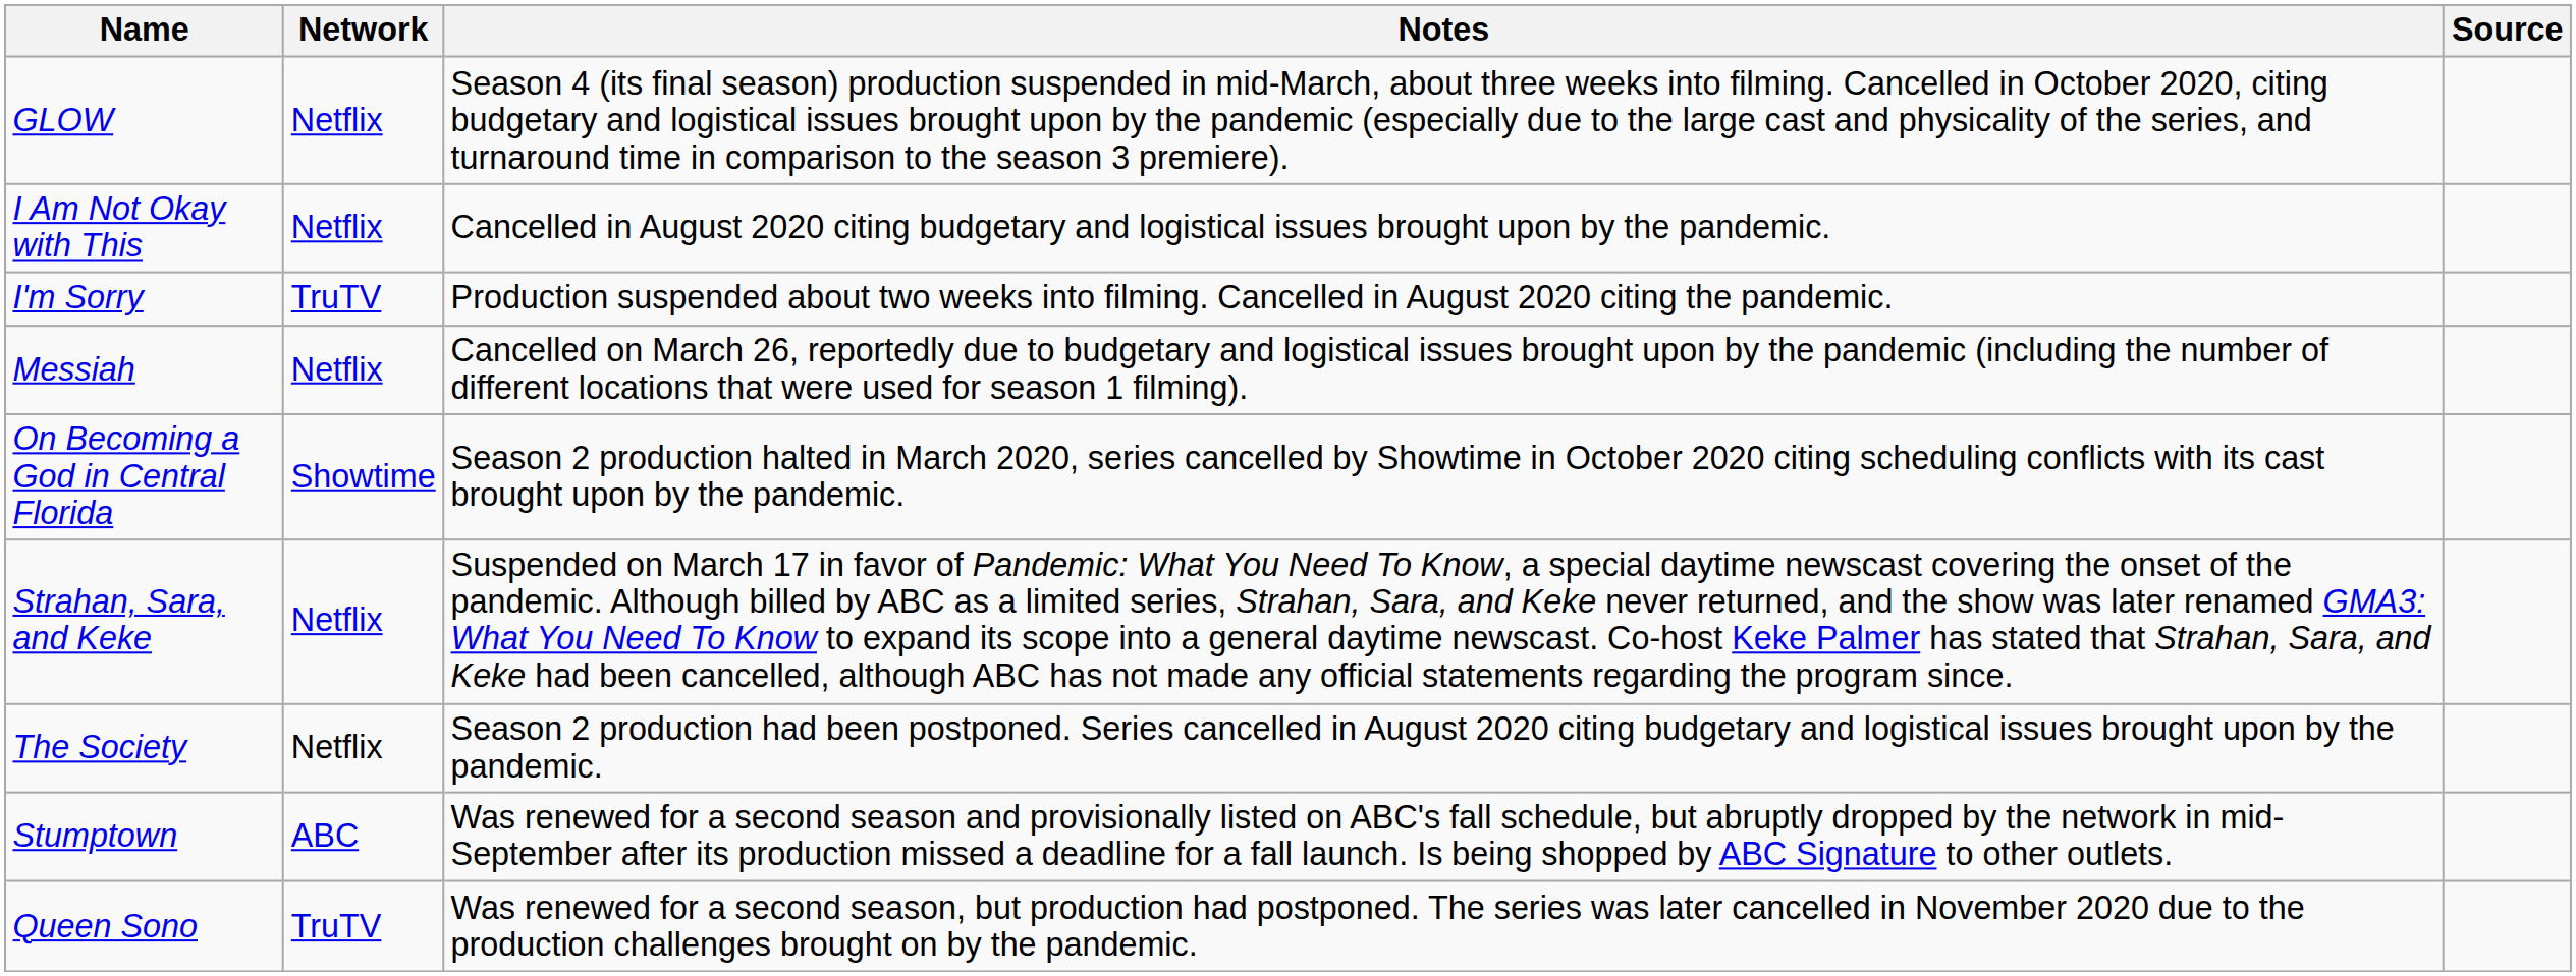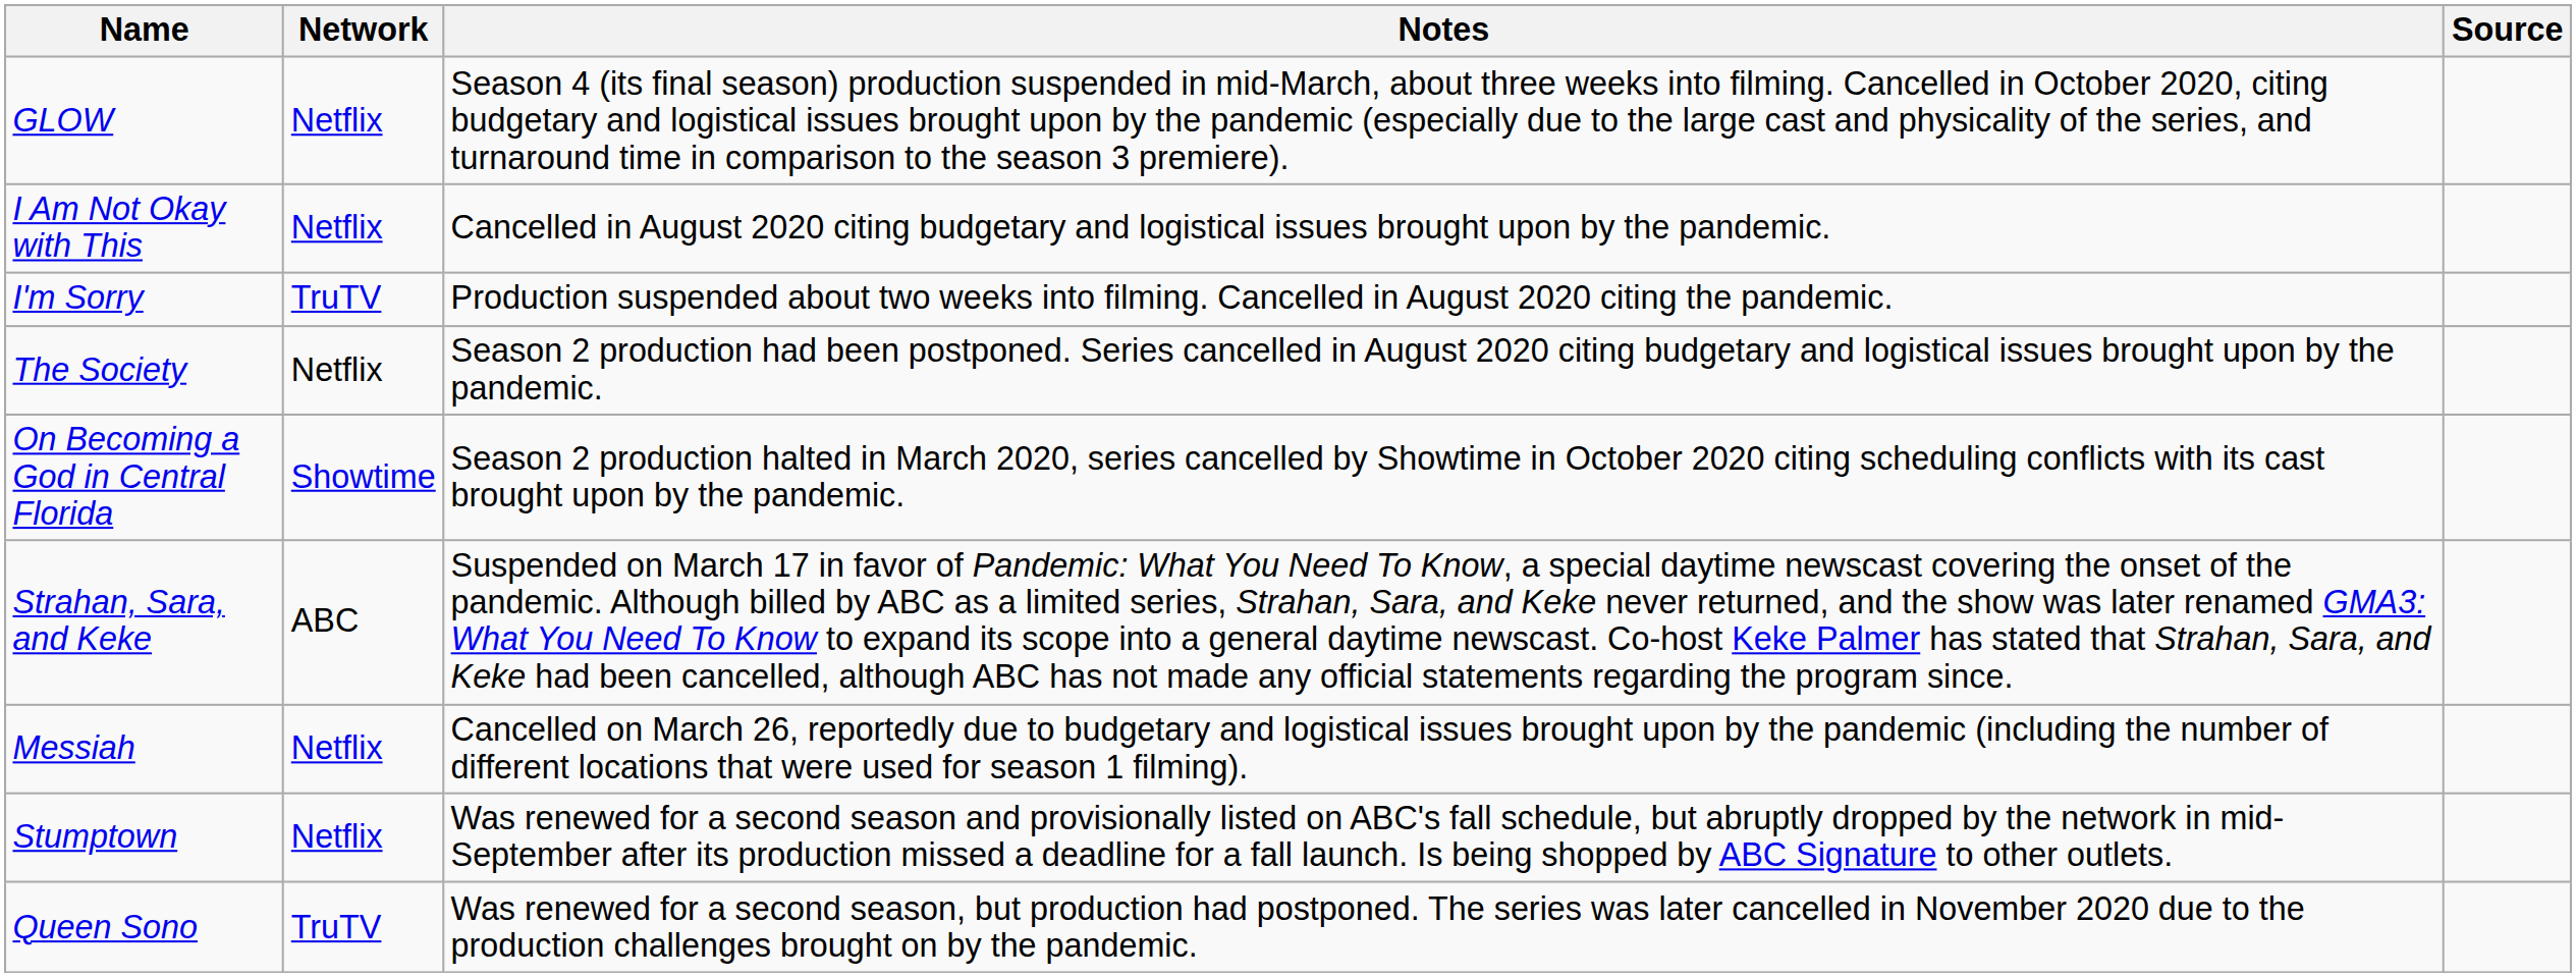rows swapped: Messiah <-> The Society
Strahan, Sara, and Keke | Network: Netflix -> ABC
Stumptown | Network: ABC -> Netflix
